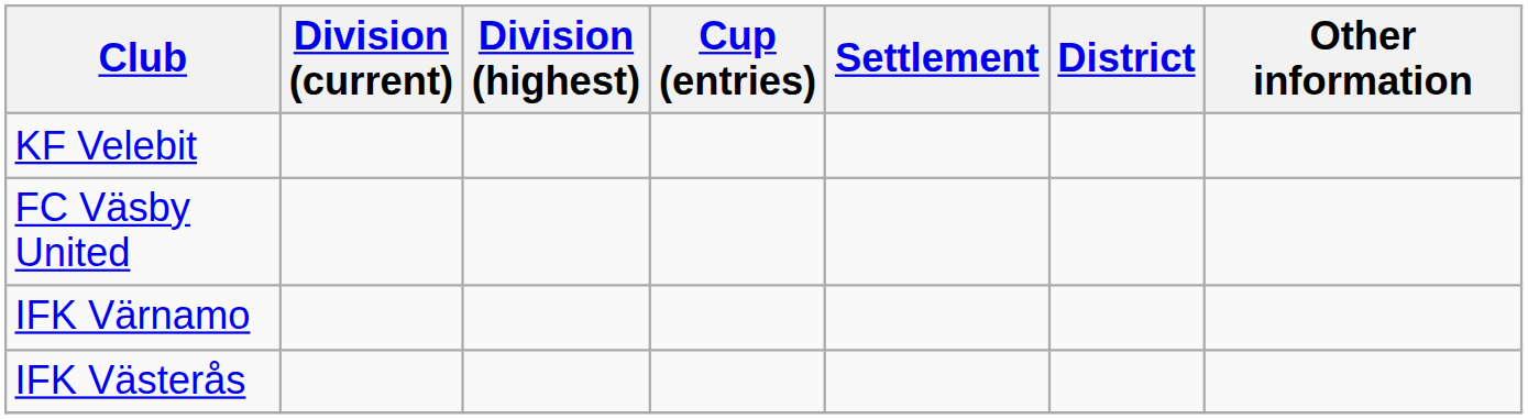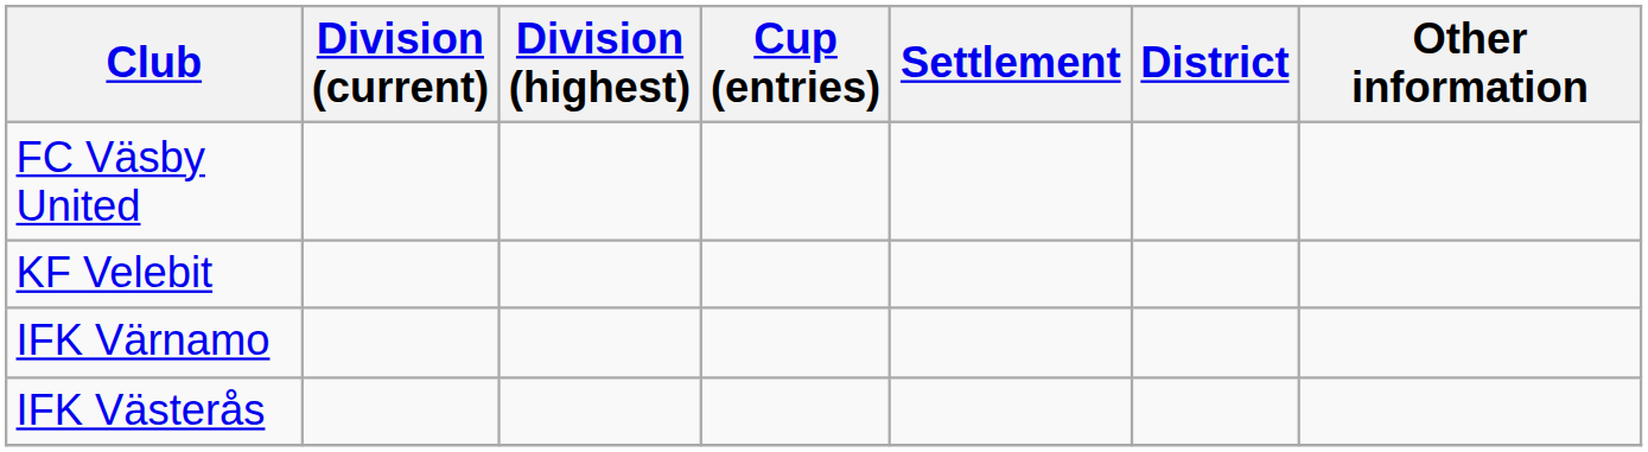rows swapped: FC Väsby United <-> KF Velebit
